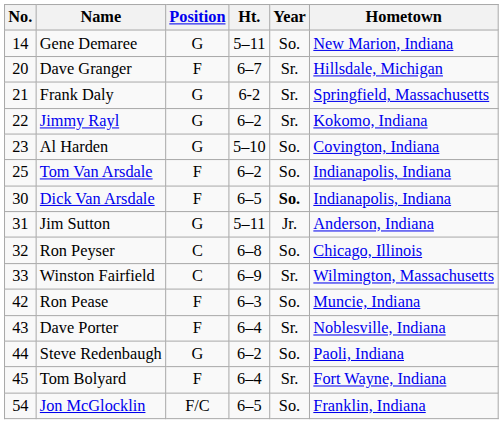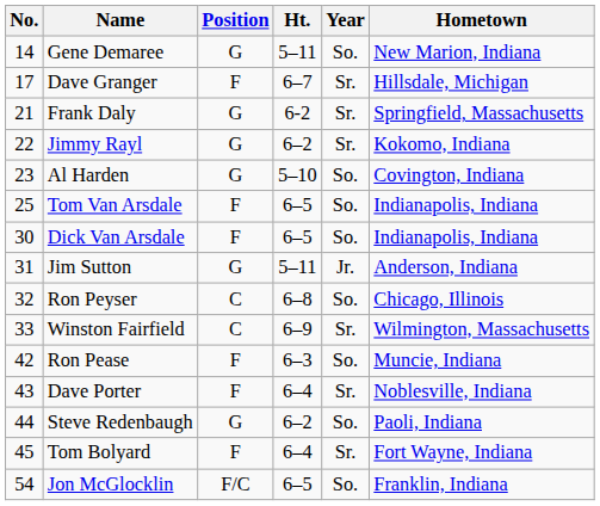Dave Granger | No.: 20 -> 17
Tom Van Arsdale | Ht.: 6–2 -> 6–5
Dick Van Arsdale | Year: bold -> normal
